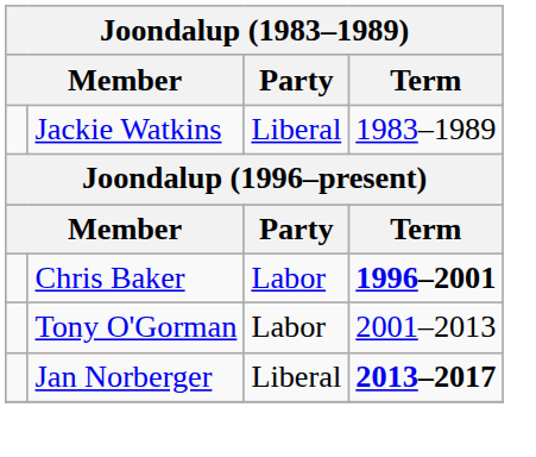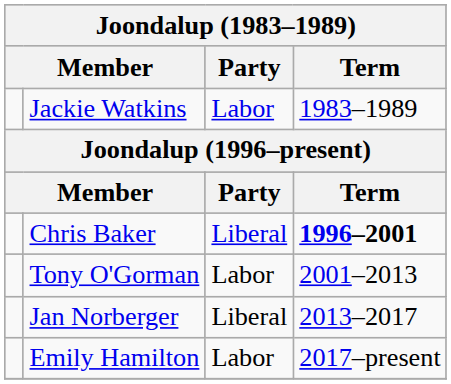Jackie Watkins | Party: Liberal -> Labor
Chris Baker | Party: Labor -> Liberal
Jan Norberger | Term: bold -> normal
+ row: Emily Hamilton | Labor | 2017–present
